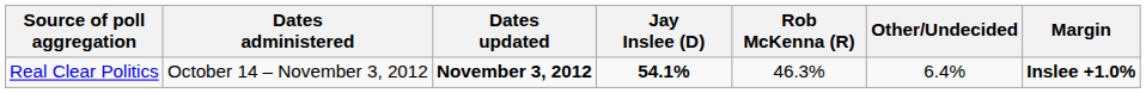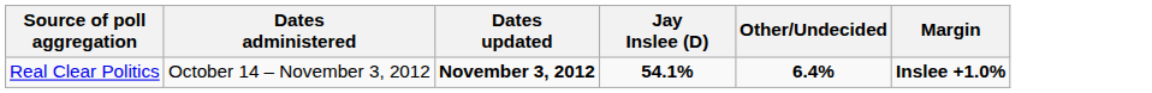- column: Rob McKenna (R) | 46.3%
Real Clear Politics | Other/Undecided: normal -> bold
